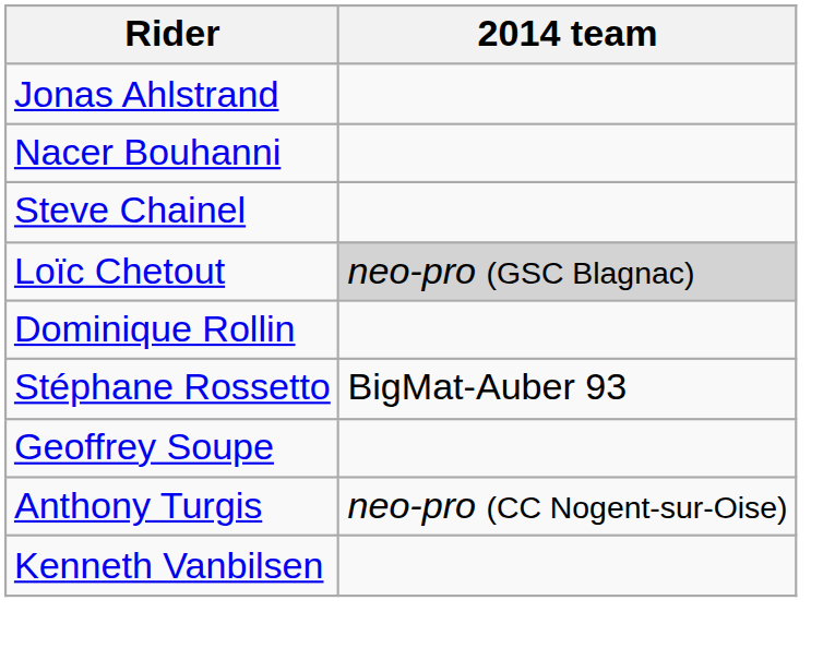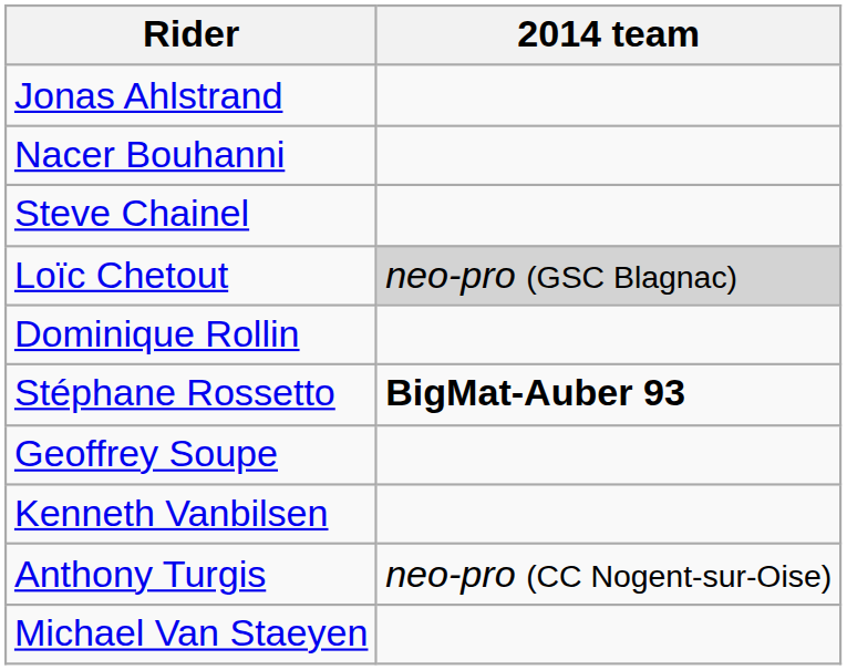Stéphane Rossetto | 2014 team: normal -> bold
rows swapped: Anthony Turgis <-> Kenneth Vanbilsen
+ row: Michael Van Staeyen
